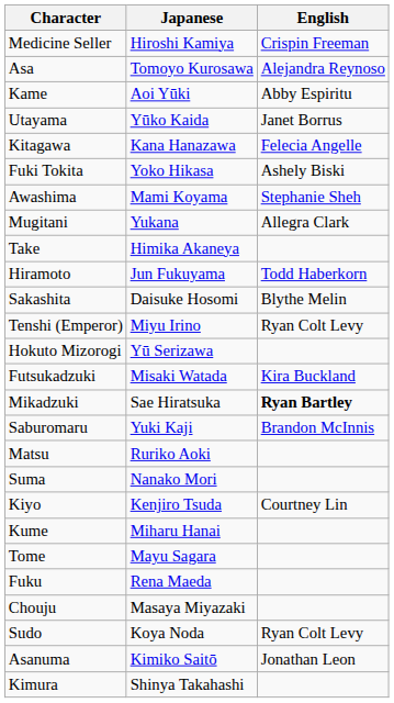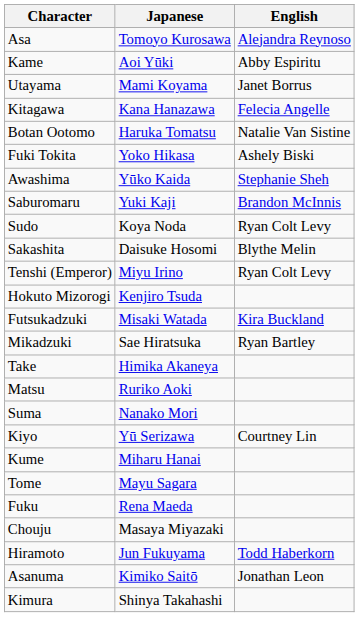- row: Medicine Seller | Hiroshi Kamiya | Crispin Freeman
Utayama | Japanese: Yūko Kaida -> Mami Koyama
+ row: Botan Ootomo | Haruka Tomatsu | Natalie Van Sistine
Awashima | Japanese: Mami Koyama -> Yūko Kaida
- row: Mugitani | Yukana | Allegra Clark
rows swapped: Saburomaru <-> Take
rows swapped: Hiramoto <-> Sudo
Hokuto Mizorogi | Japanese: Yū Serizawa -> Kenjiro Tsuda
Mikadzuki | English: bold -> normal
Kiyo | Japanese: Kenjiro Tsuda -> Yū Serizawa
